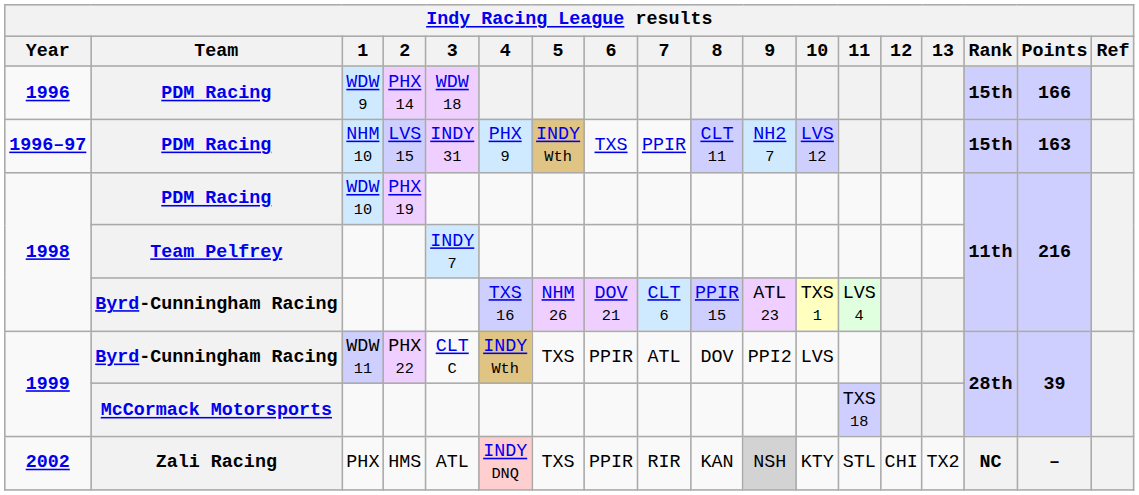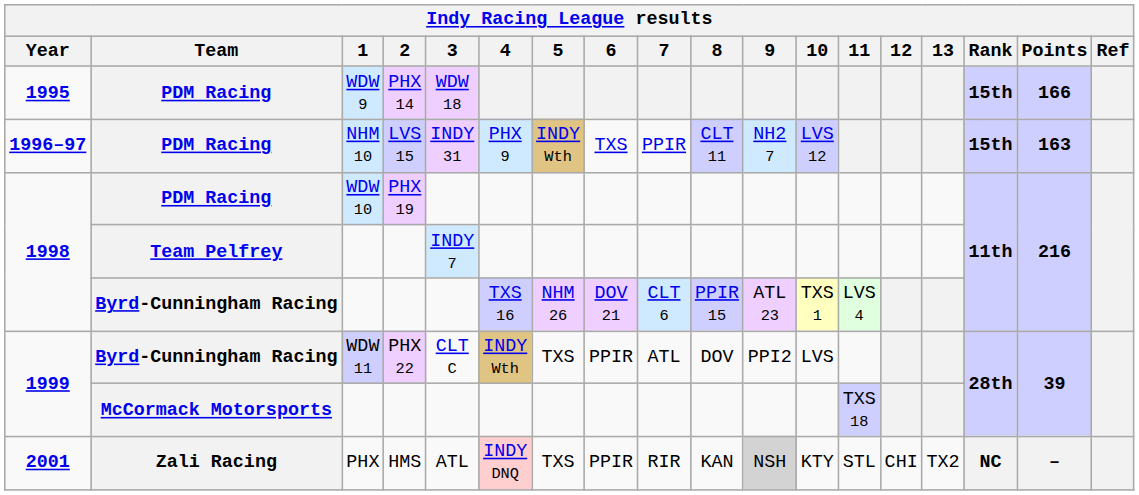WDW 9 | Year: 1996 -> 1995
PHX | Year: 2002 -> 2001
